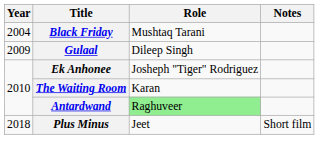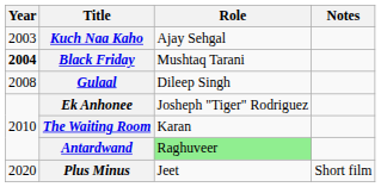+ row: 2003 | Kuch Naa Kaho | Ajay Sehgal
Black Friday | Year: normal -> bold
Gulaal | Year: 2009 -> 2008
Plus Minus | Year: 2018 -> 2020
